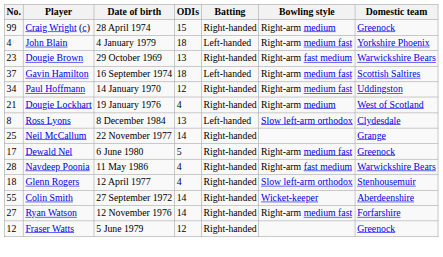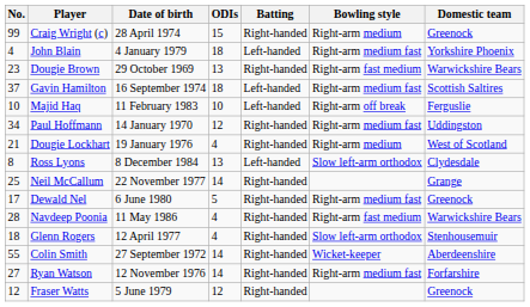+ row: 10 | Majid Haq | 11 February 1983 | 10 | Left-handed | Right-arm off break | Ferguslie
